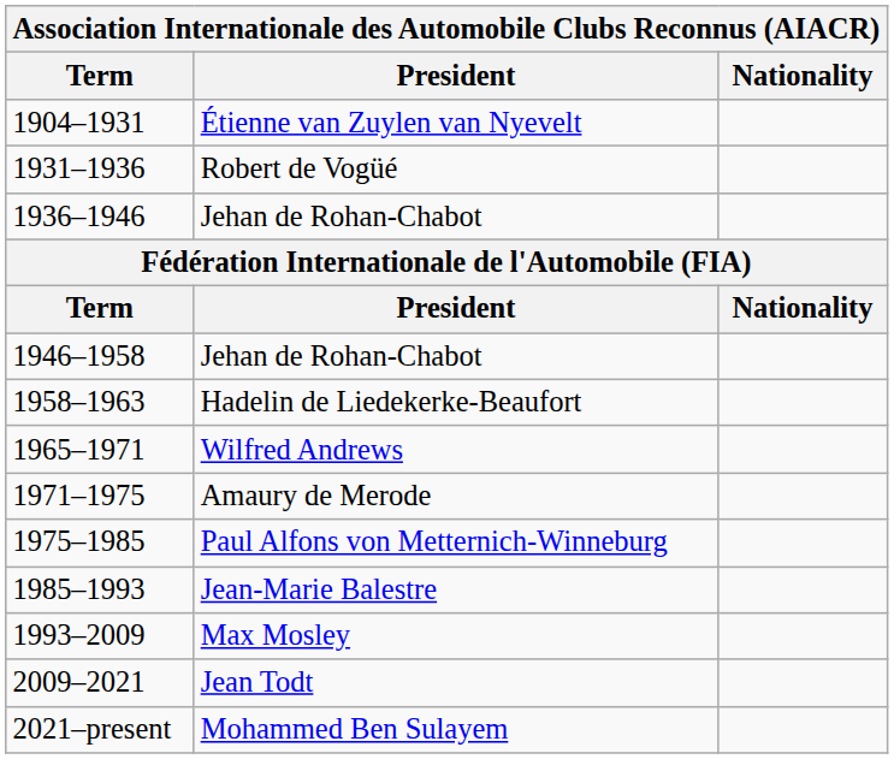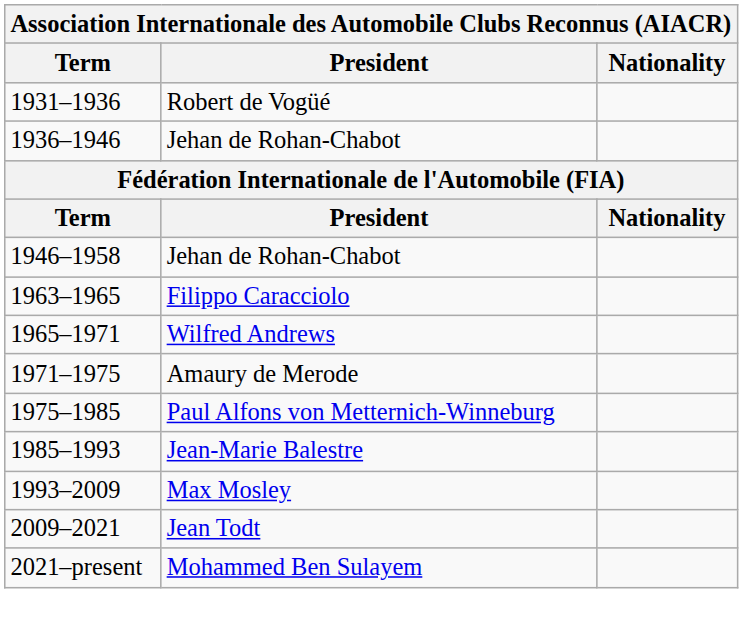- row: 1904–1931 | Étienne van Zuylen van Nyevelt
- row: 1958–1963 | Hadelin de Liedekerke-Beaufort
+ row: 1963–1965 | Filippo Caracciolo
